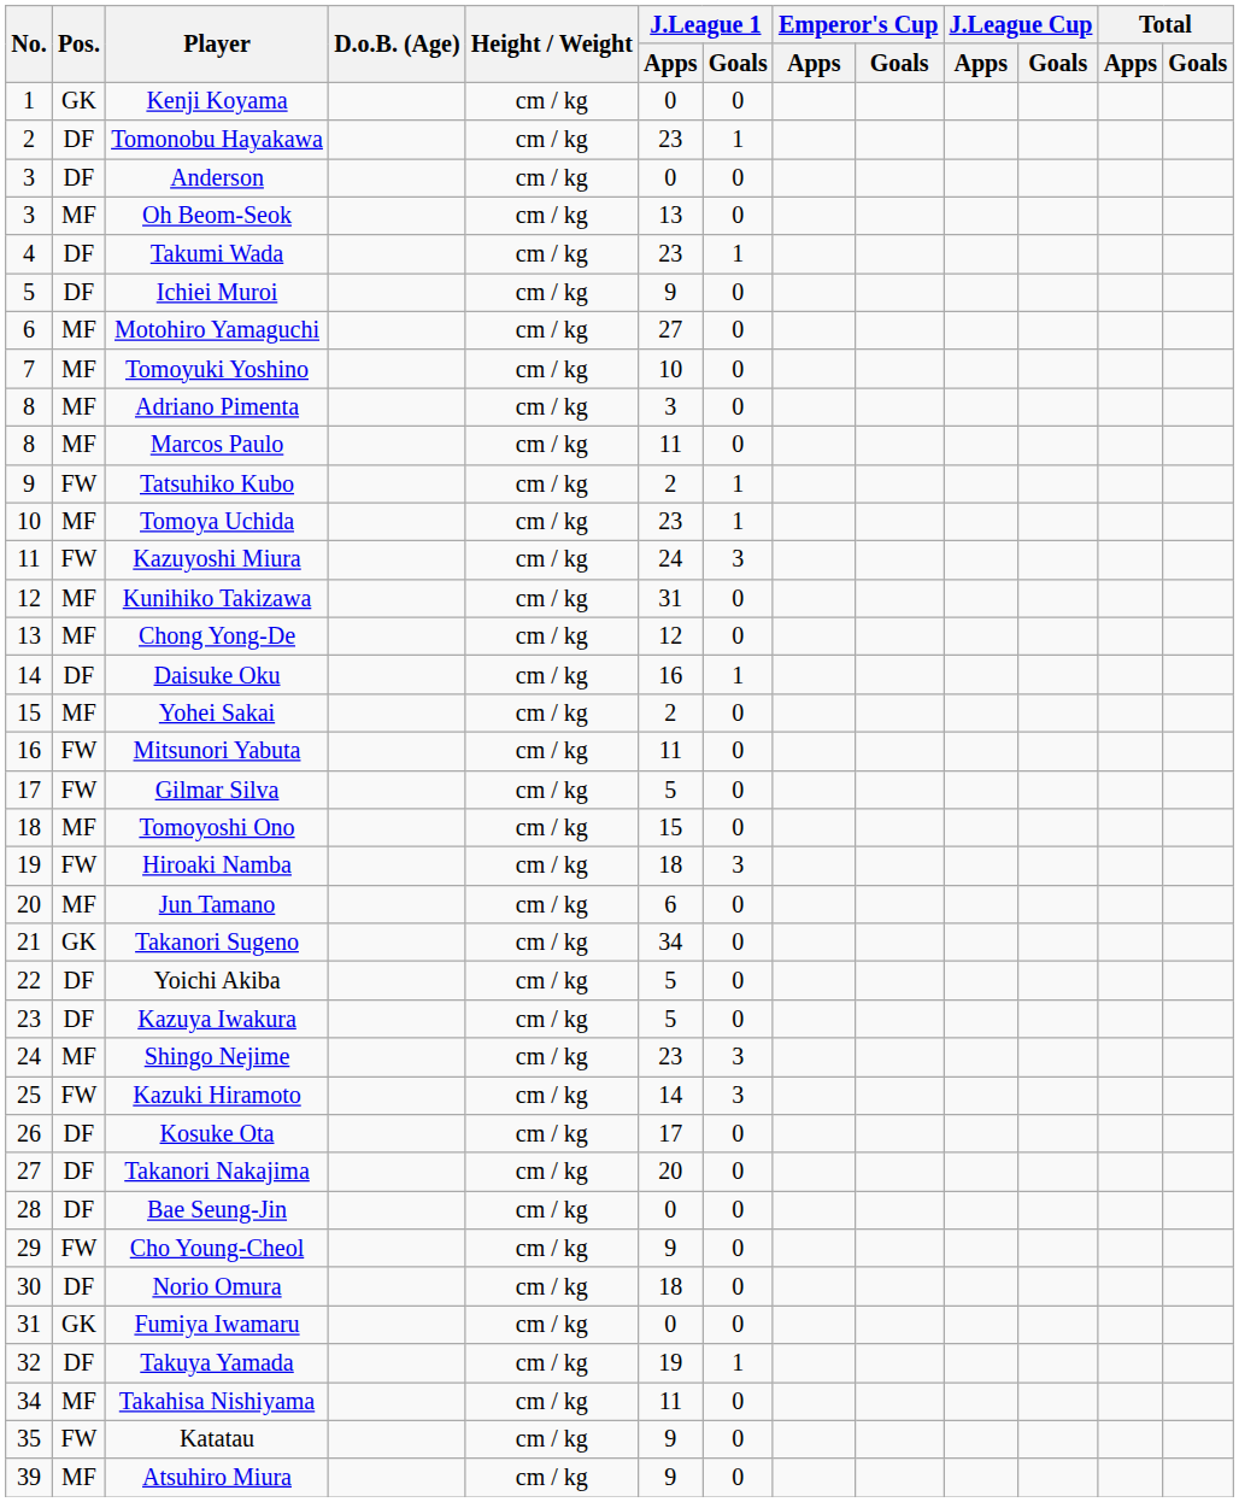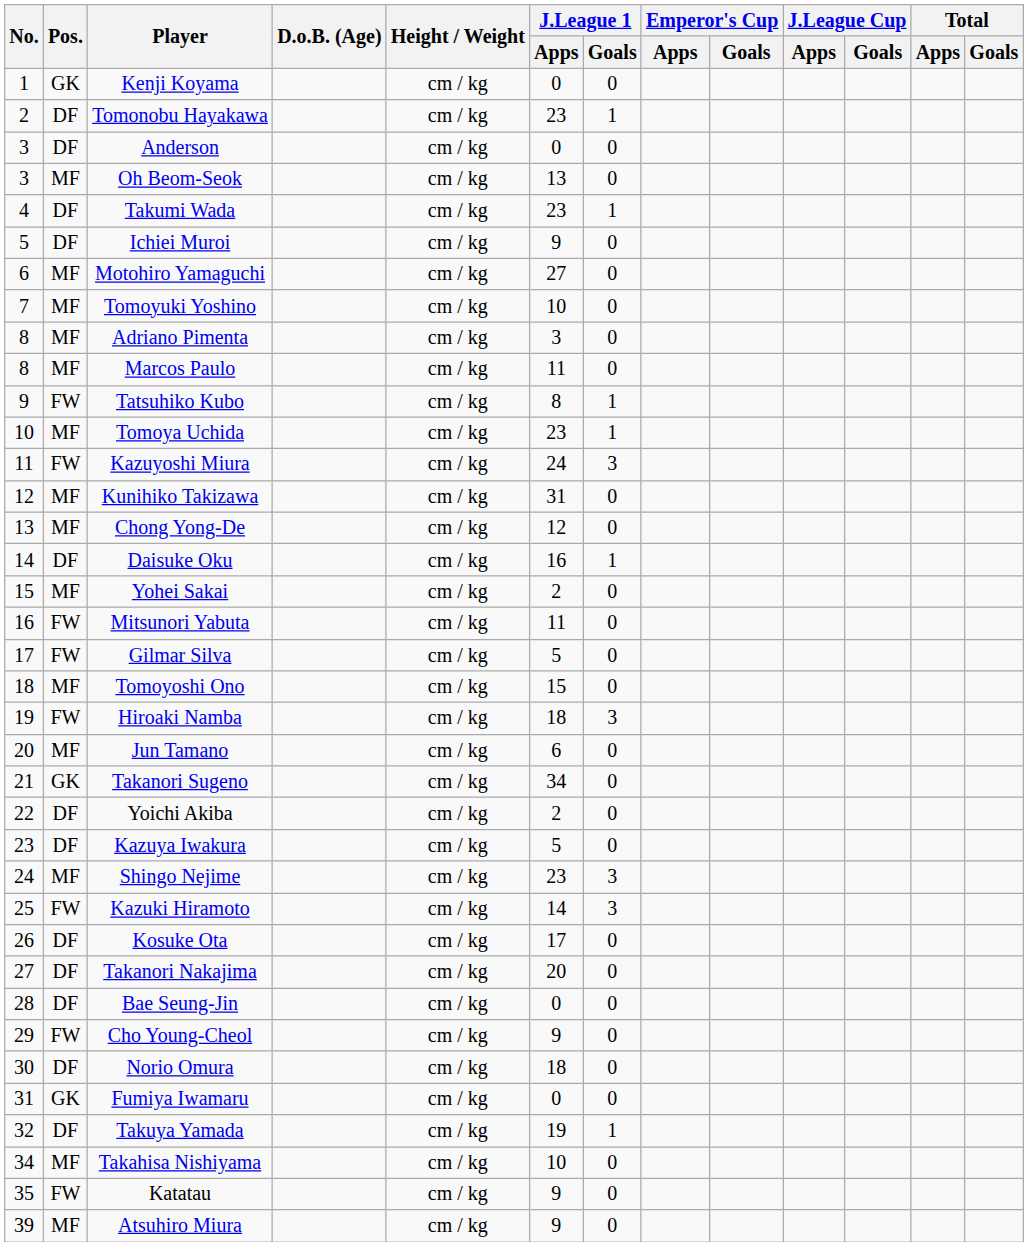Tatsuhiko Kubo | J.League 1 / Apps: 2 -> 8
Yoichi Akiba | J.League 1 / Apps: 5 -> 2
Takahisa Nishiyama | J.League 1 / Apps: 11 -> 10
